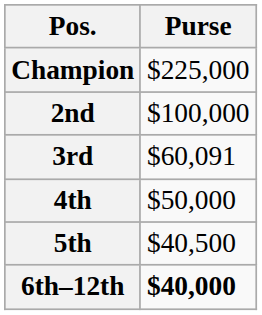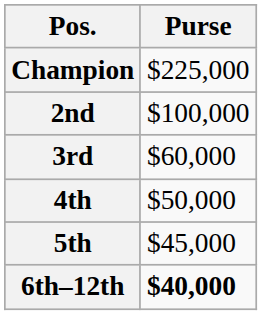3rd | Purse: $60,091 -> $60,000
5th | Purse: $40,500 -> $45,000
